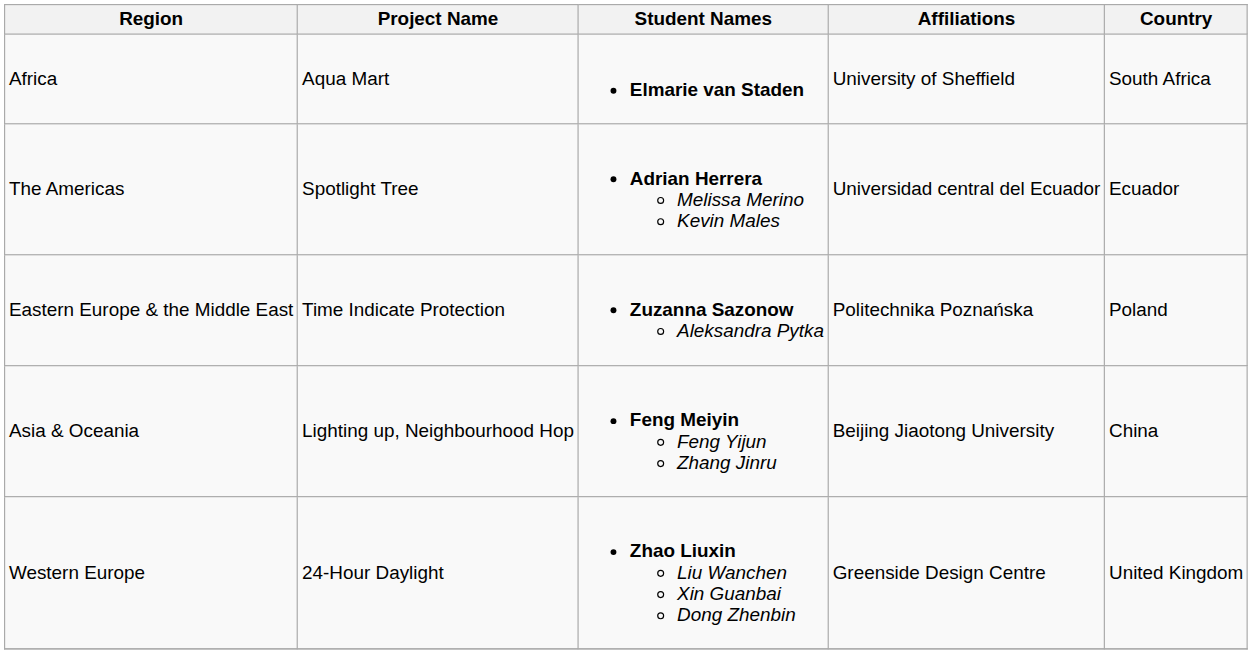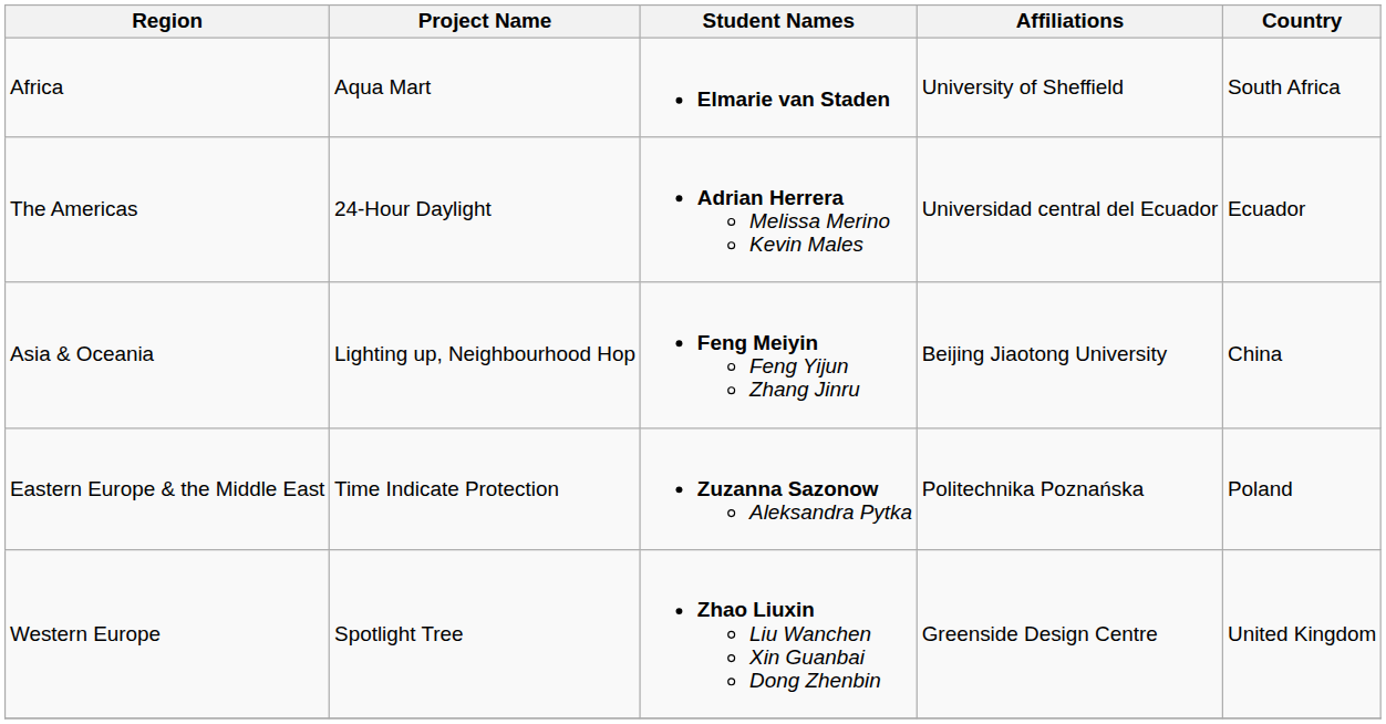The Americas | Project Name: Spotlight Tree -> 24-Hour Daylight
rows swapped: Asia & Oceania <-> Eastern Europe & the Middle East
Western Europe | Project Name: 24-Hour Daylight -> Spotlight Tree
